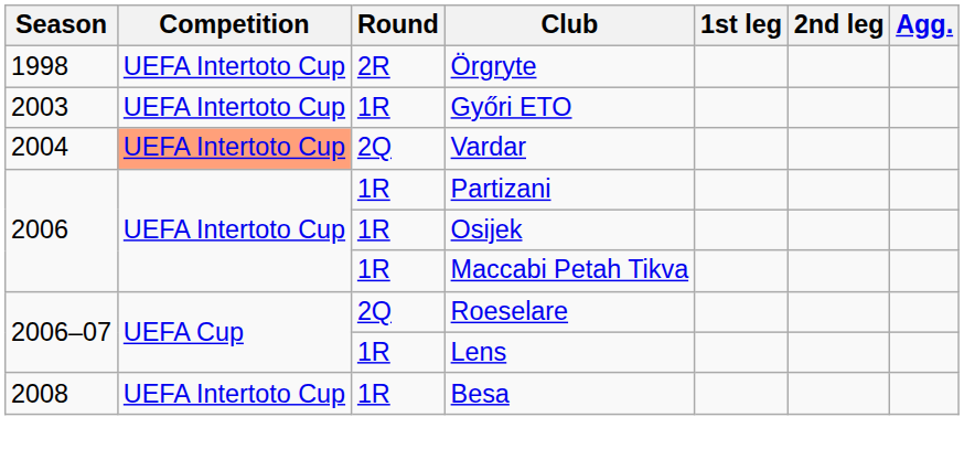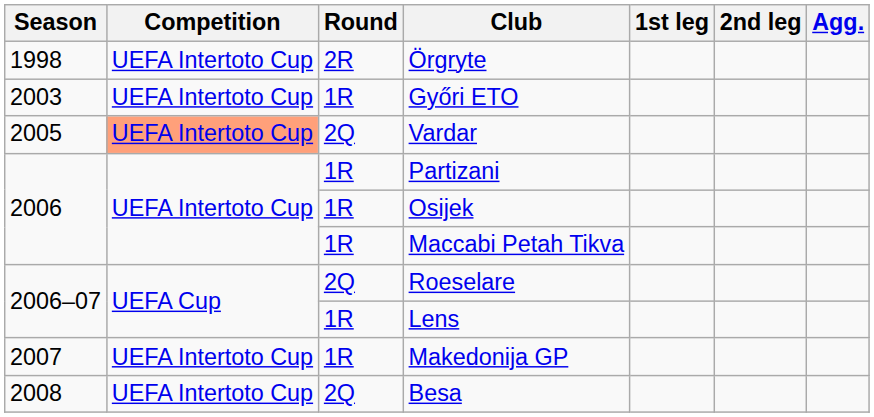Vardar | Season: 2004 -> 2005
+ row: 2007 | UEFA Intertoto Cup | 1R | Makedonija GP
Besa | Round: 1R -> 2Q
